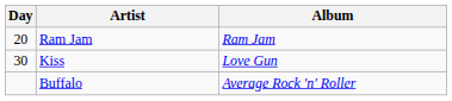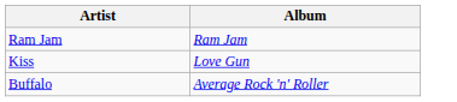- column: Day | 20 | 30
